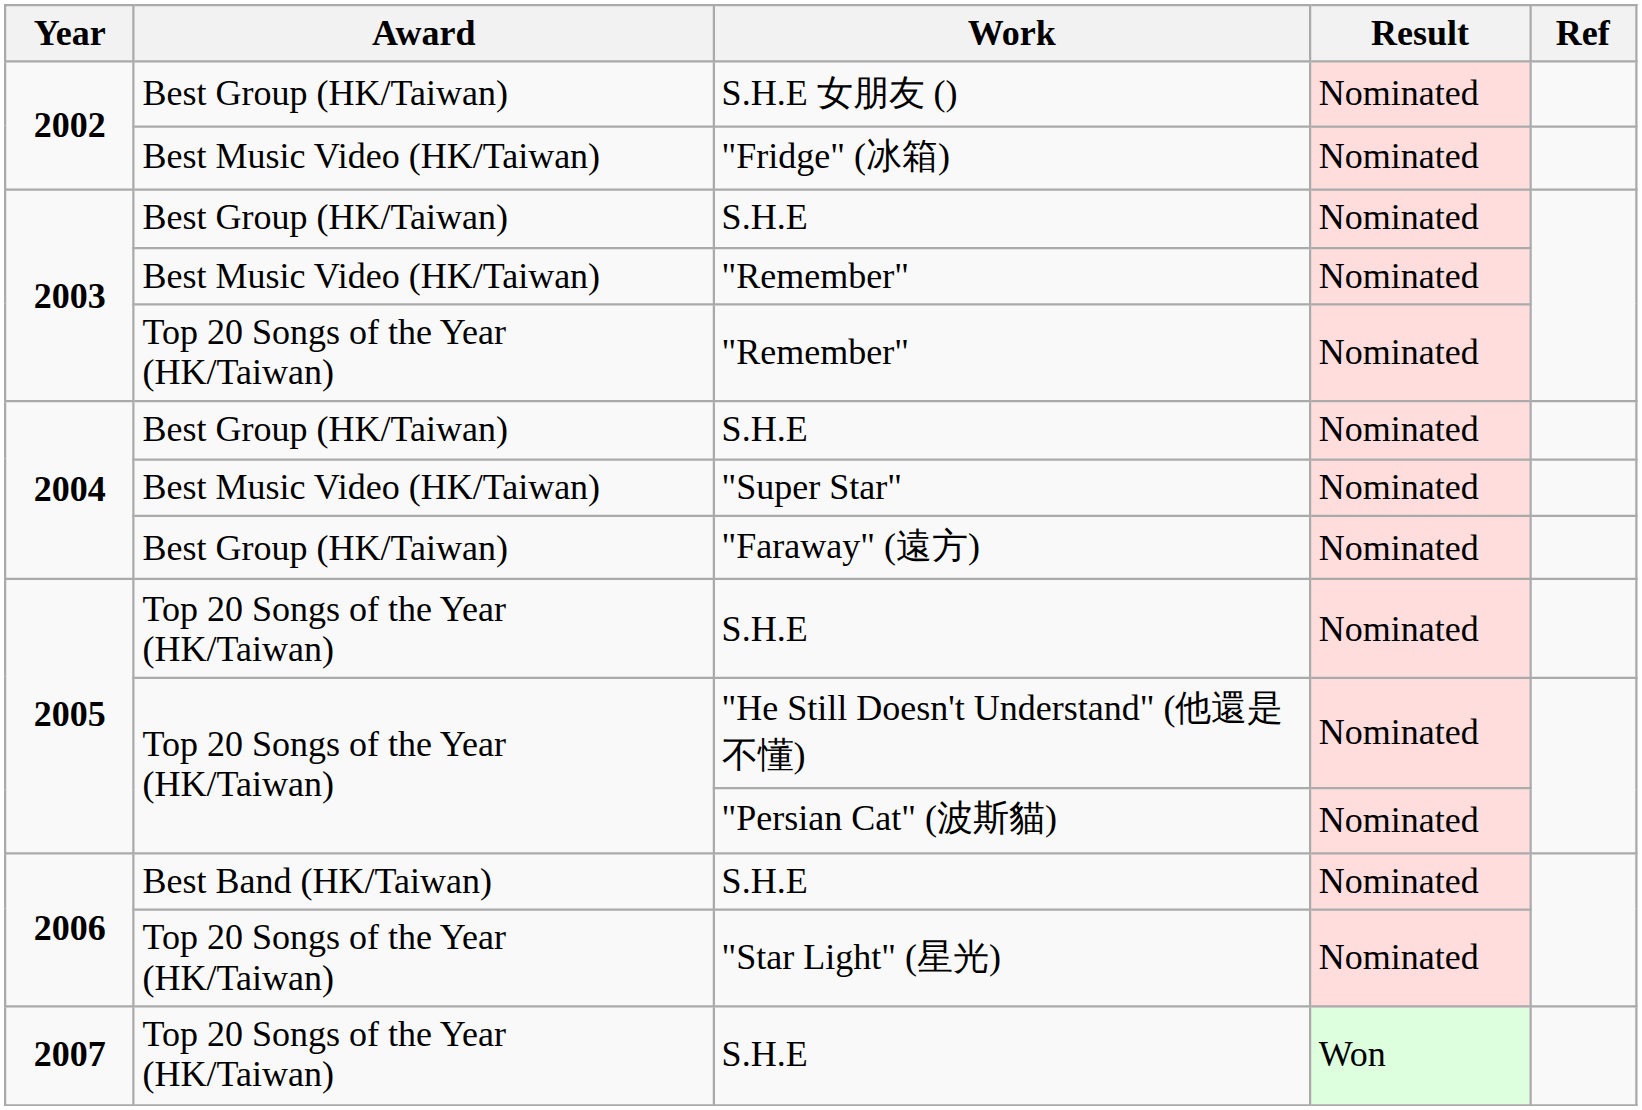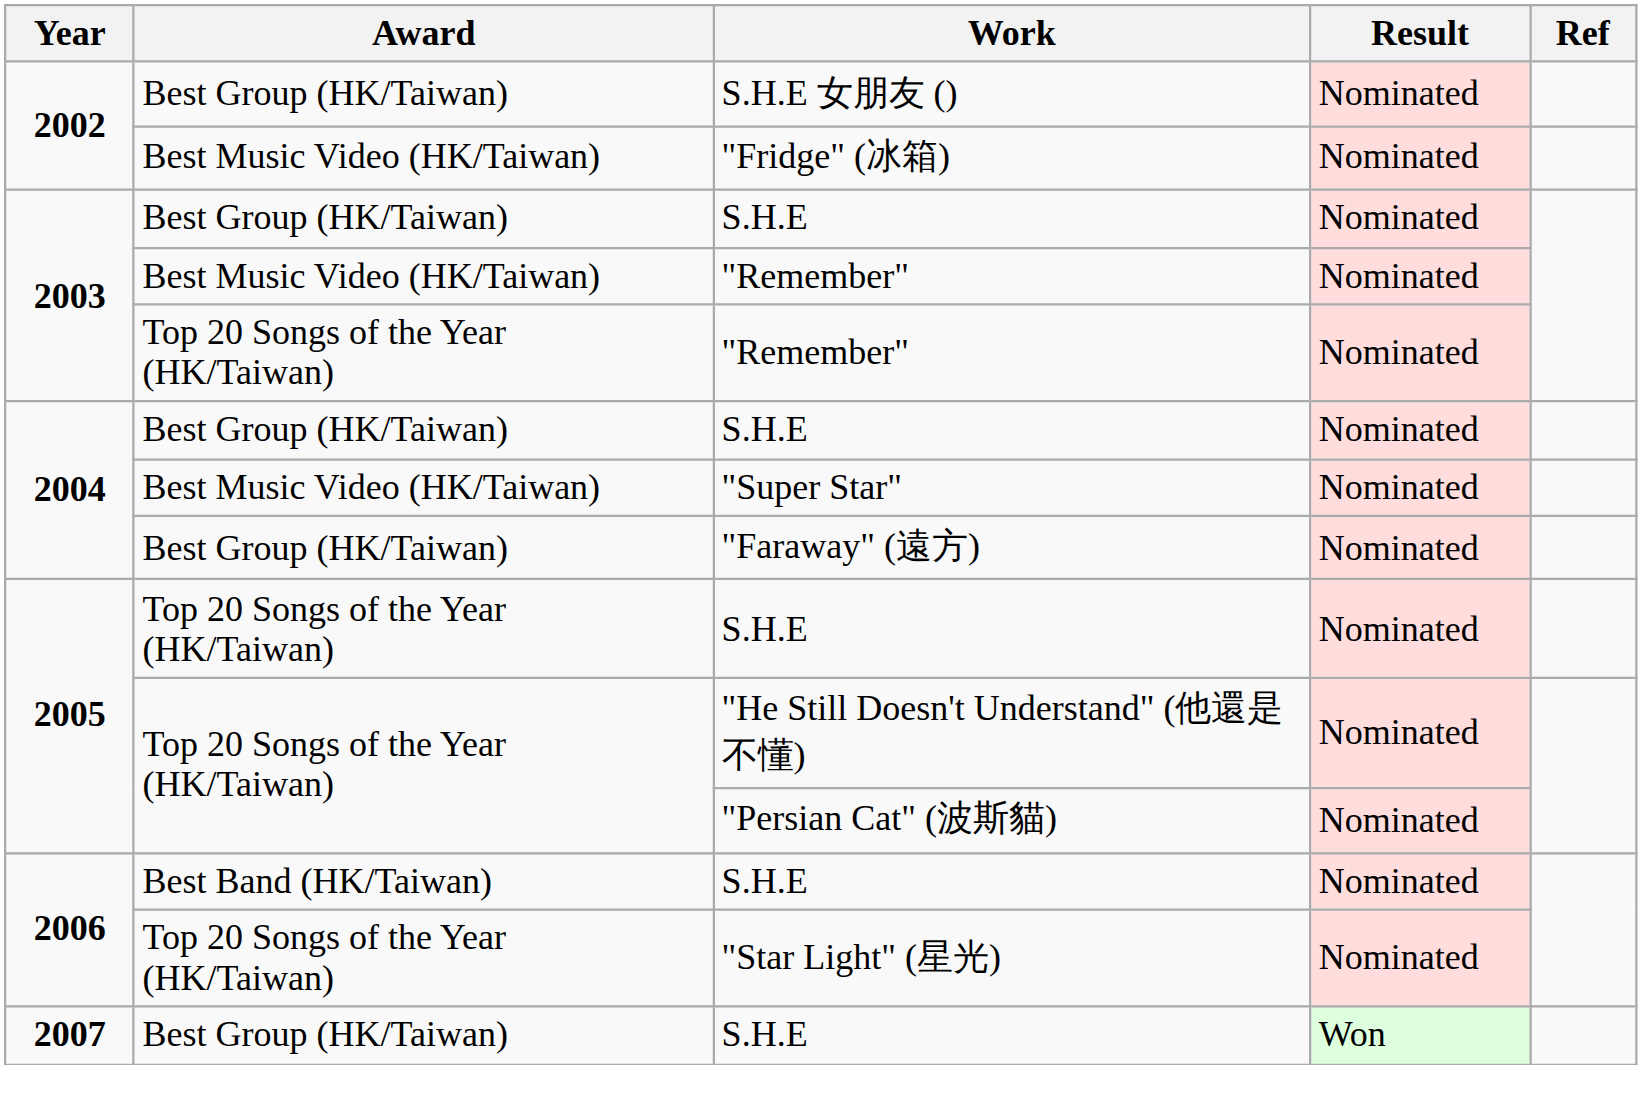2007 / S.H.E | Award: Top 20 Songs of the Year (HK/Taiwan) -> Best Group (HK/Taiwan)
